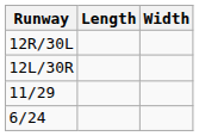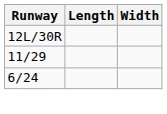- row: 12R/30L
